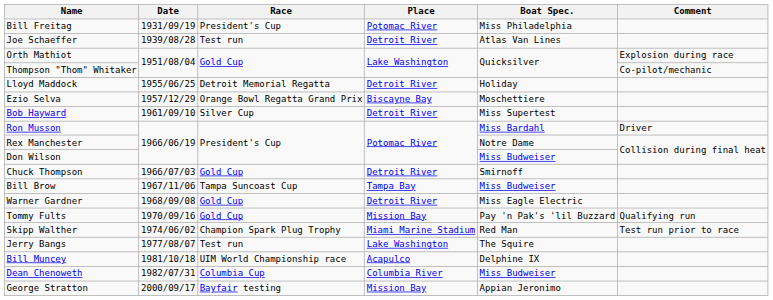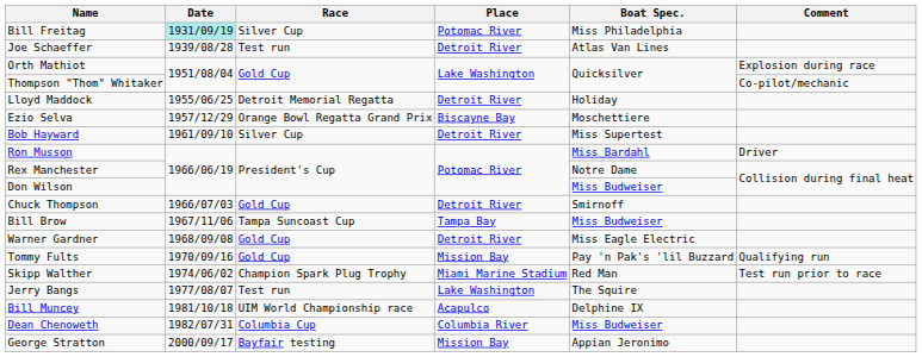Bill Freitag | Date: no background -> paleturquoise background
Bill Freitag | Race: President's Cup -> Silver Cup
